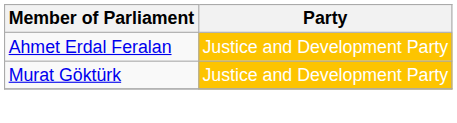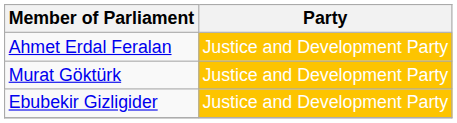+ row: Ebubekir Gizligider | Justice and Development Party
